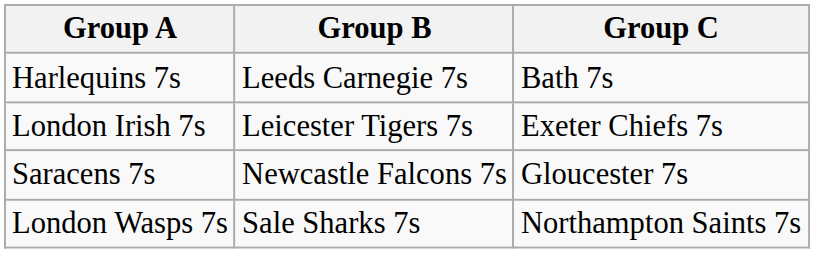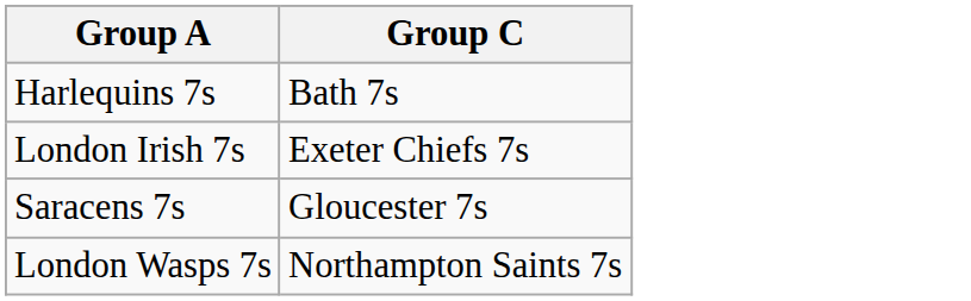- column: Group B | Leeds Carnegie 7s | Leicester Tigers 7s | Newcastle Falcons 7s | Sale Sharks 7s
